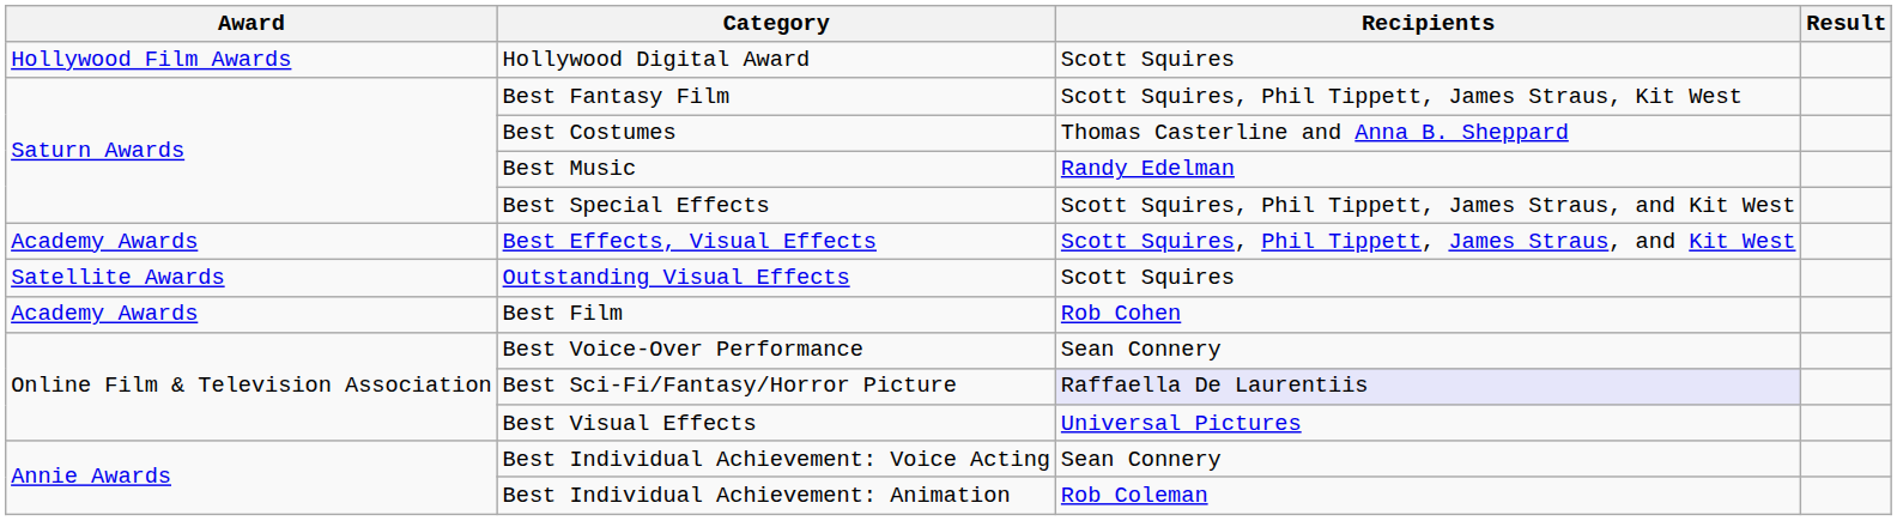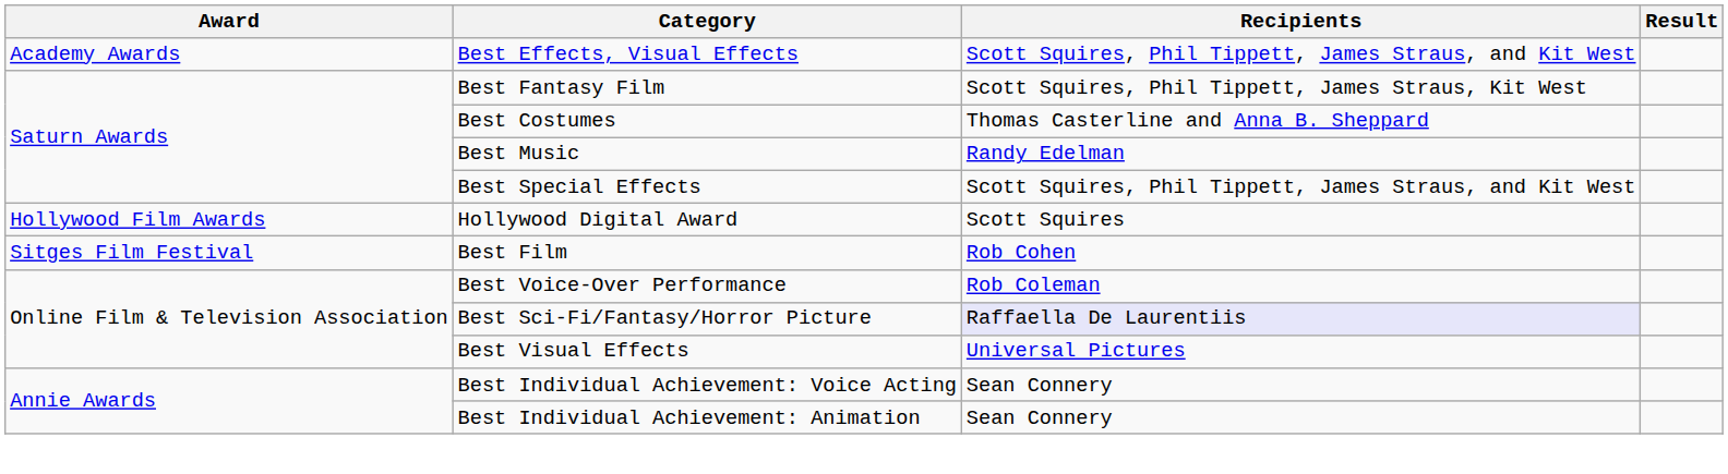rows swapped: Best Effects, Visual Effects <-> Hollywood Digital Award
- row: Satellite Awards | Outstanding Visual Effects | Scott Squires
Best Film | Award: Academy Awards -> Sitges Film Festival
Best Voice-Over Performance | Recipients: Sean Connery -> Rob Coleman
Best Individual Achievement: Animation | Recipients: Rob Coleman -> Sean Connery
